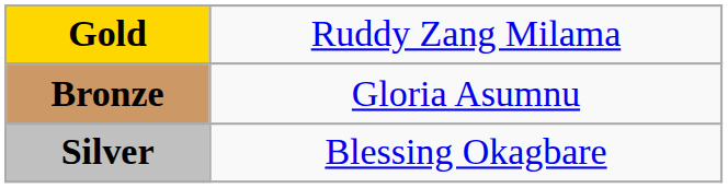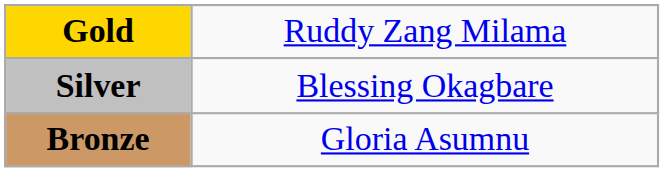rows swapped: Silver <-> Bronze
